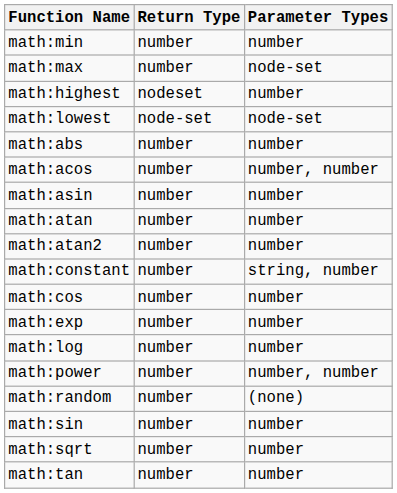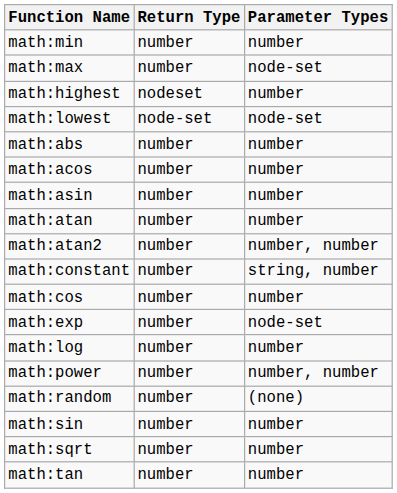math:acos | Parameter Types: number, number -> number
math:atan2 | Parameter Types: number -> number, number
math:exp | Parameter Types: number -> node-set
